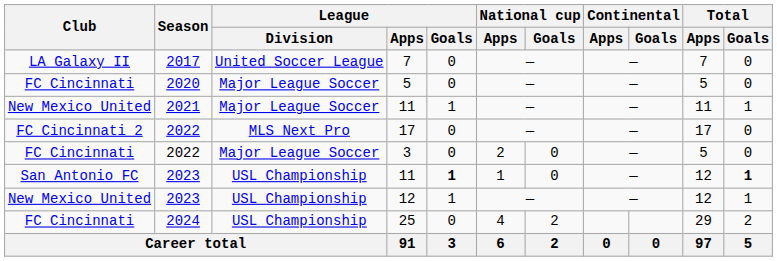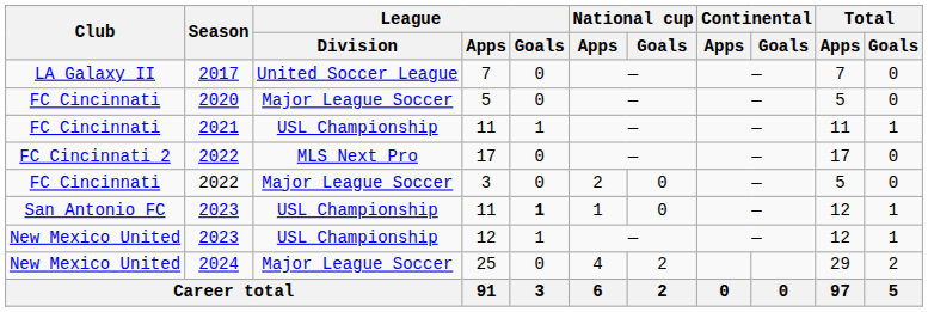2021 / 11 | Club: New Mexico United -> FC Cincinnati
2021 / 11 | League / Division: Major League Soccer -> USL Championship
2023 / 11 | Total / Goals: bold -> normal
25 | Club: FC Cincinnati -> New Mexico United
25 | League / Division: USL Championship -> Major League Soccer
